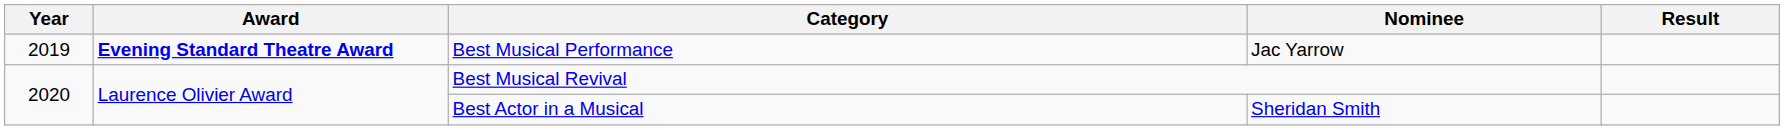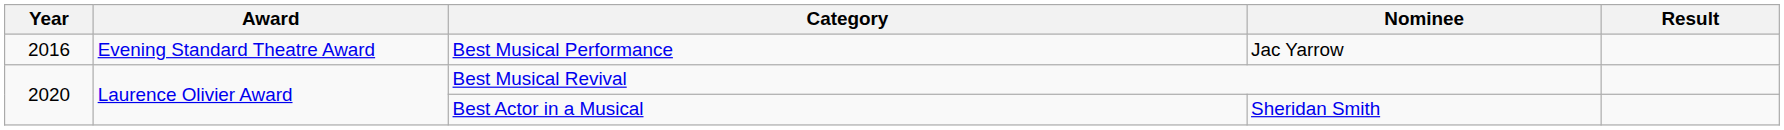Best Musical Performance | Year: 2019 -> 2016
Best Musical Performance | Award: bold -> normal
